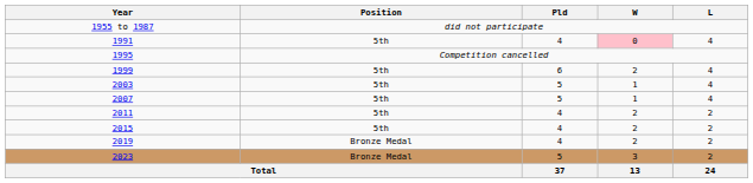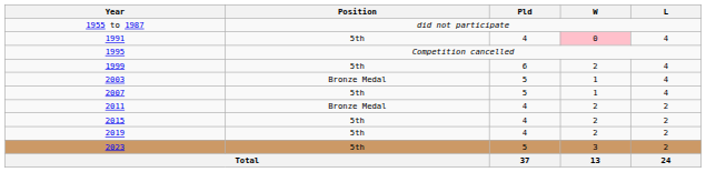2003 | Position: 5th -> Bronze Medal
2011 | Position: 5th -> Bronze Medal
2019 | Position: Bronze Medal -> 5th
2023 | Position: Bronze Medal -> 5th
